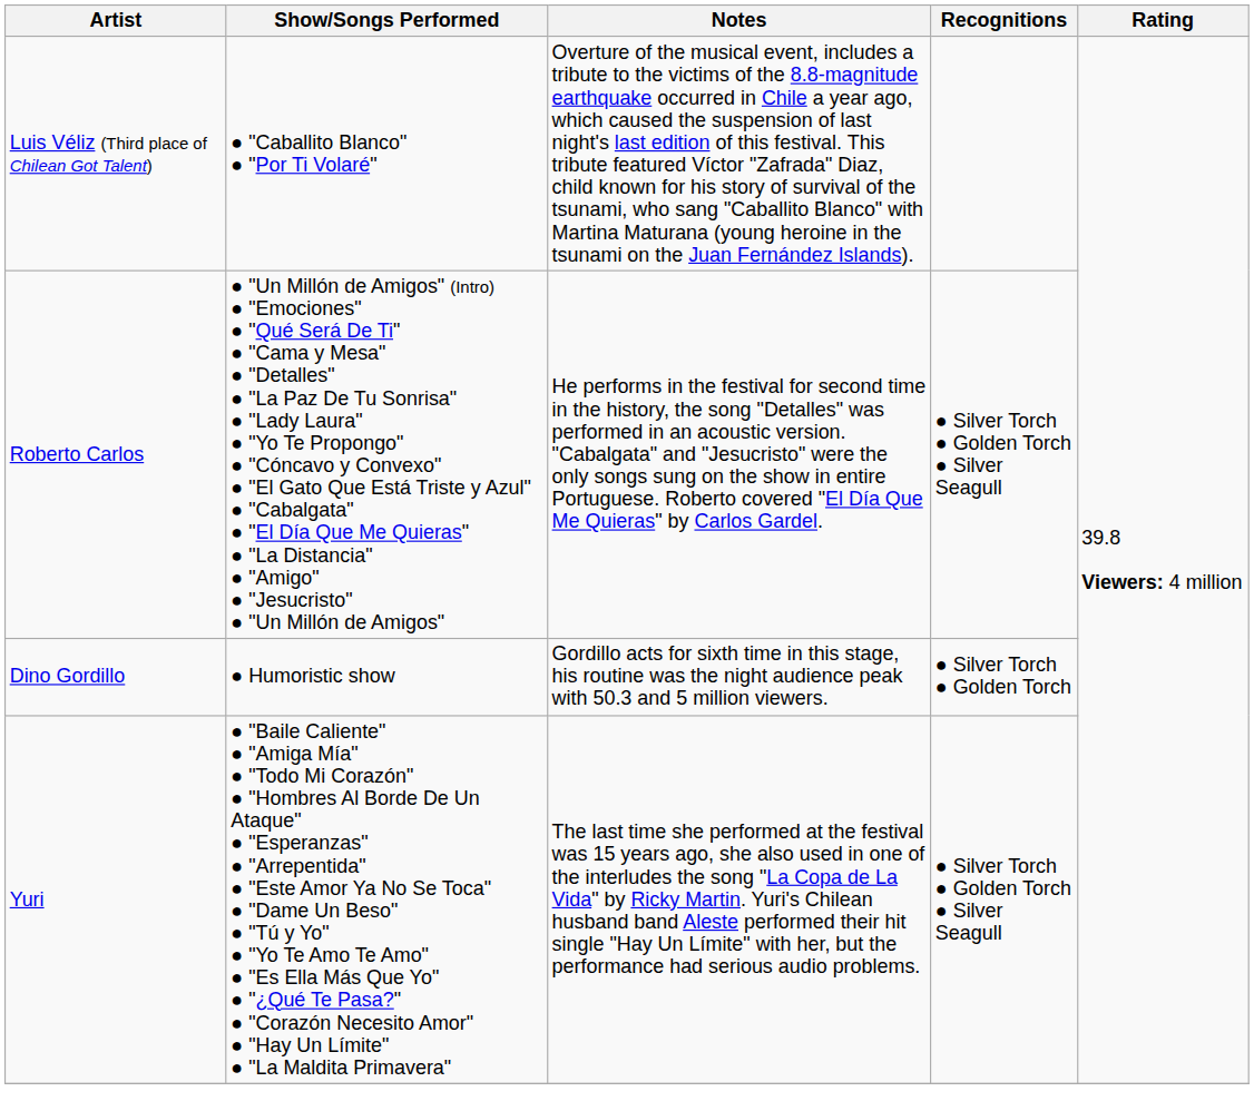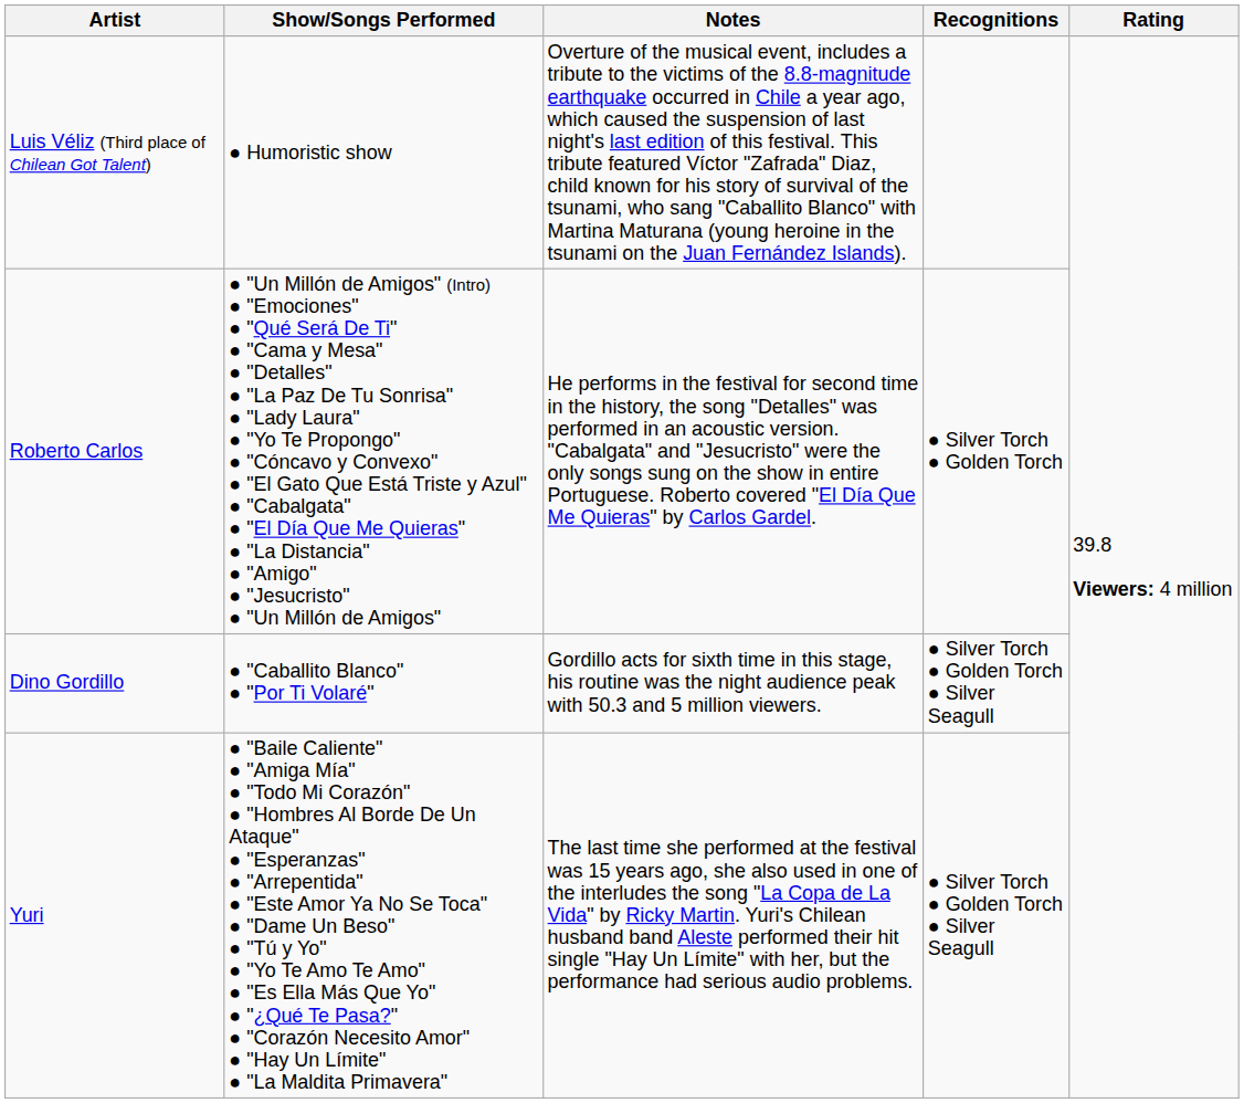Luis Véliz (Third place of Chilean Got Talent) | Show/Songs Performed: ● "Caballito Blanco" ● "Por Ti Volaré" -> ● Humoristic show
Roberto Carlos | Recognitions: ● Silver Torch ● Golden Torch ● Silver Seagull -> ● Silver Torch ● Golden Torch
Dino Gordillo | Show/Songs Performed: ● Humoristic show -> ● "Caballito Blanco" ● "Por Ti Volaré"
Dino Gordillo | Recognitions: ● Silver Torch ● Golden Torch -> ● Silver Torch ● Golden Torch ● Silver Seagull
